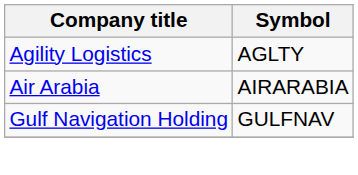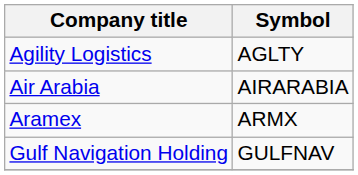+ row: Aramex | ARMX
